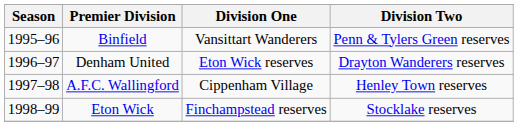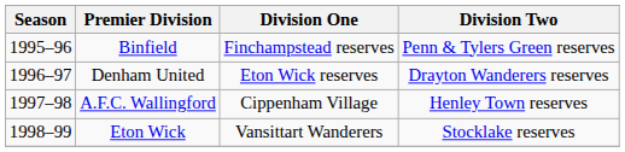Binfield | Division One: Vansittart Wanderers -> Finchampstead reserves
Eton Wick | Division One: Finchampstead reserves -> Vansittart Wanderers
